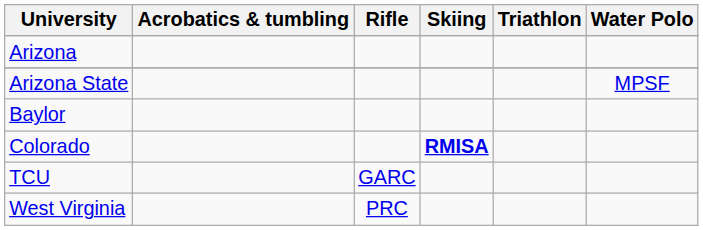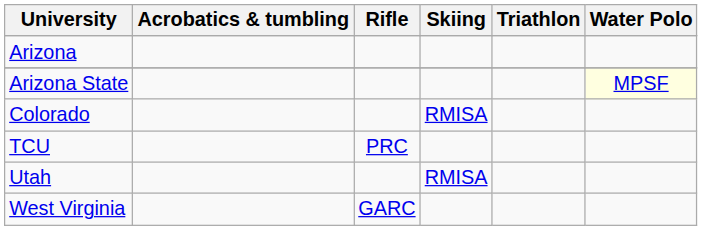Arizona State | Water Polo: no background -> lightyellow background
- row: Baylor
Colorado | Skiing: bold -> normal
TCU | Rifle: GARC -> PRC
+ row: Utah | RMISA
West Virginia | Rifle: PRC -> GARC
